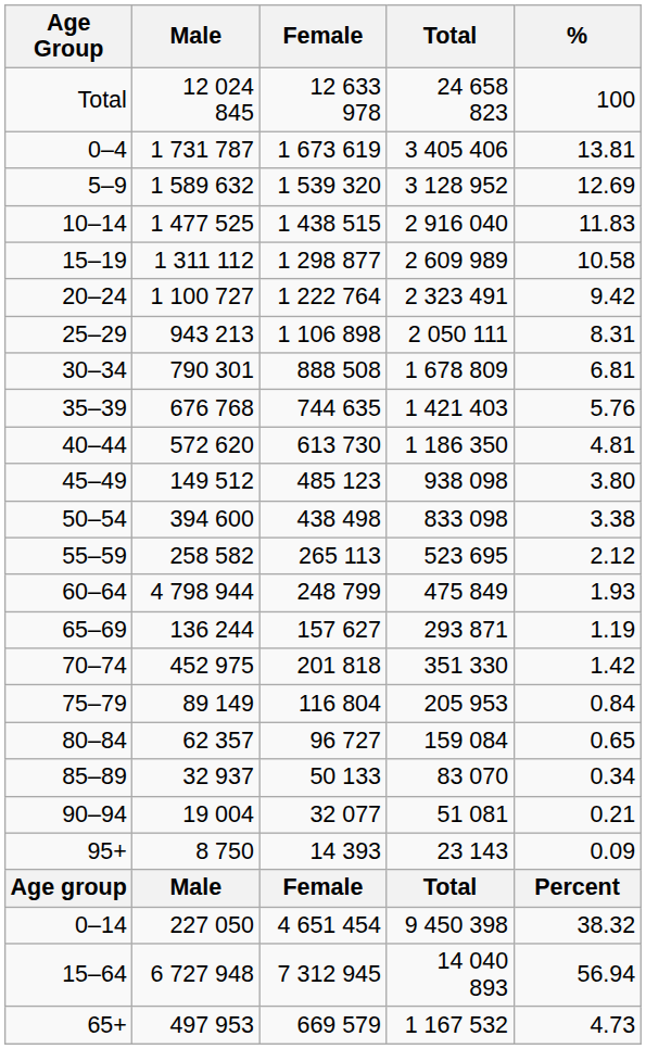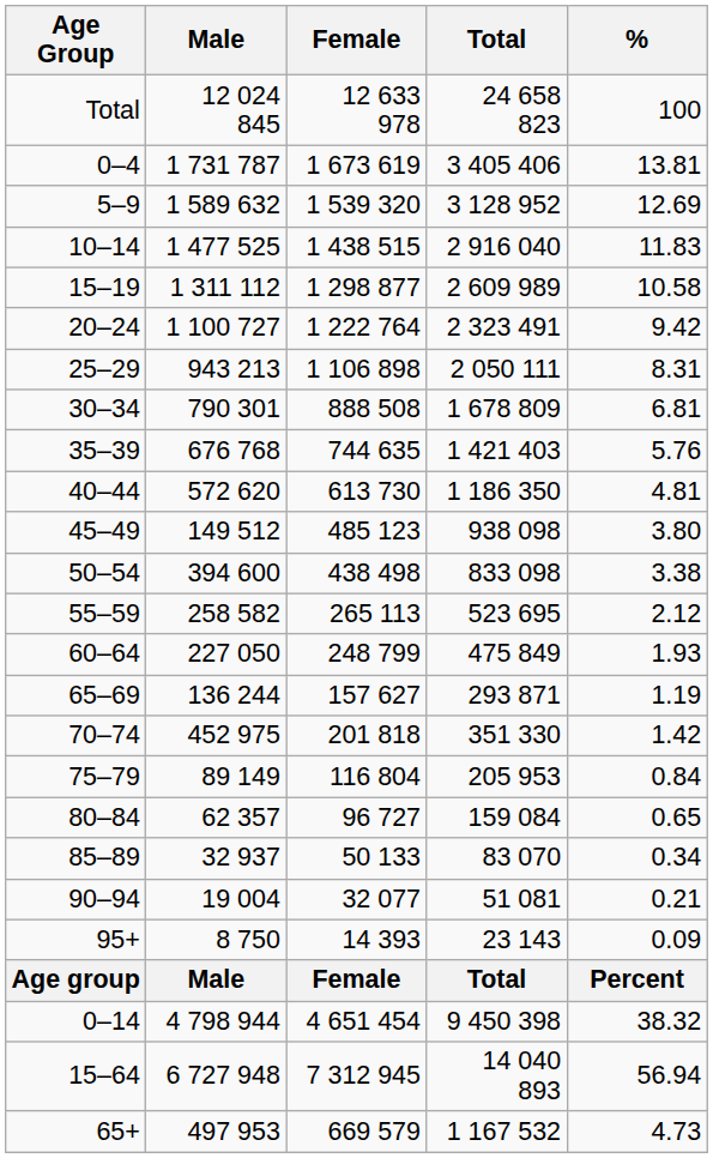60–64 | Male: 4 798 944 -> 227 050
0–14 | Male: 227 050 -> 4 798 944
